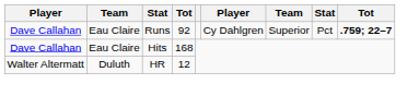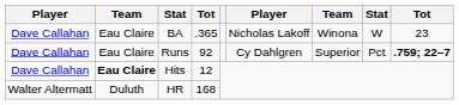+ row: Dave Callahan | Eau Claire | BA | .365 | Nicholas Lakoff | Winona | W | 23
Hits | column 2: normal -> bold
Hits | column 4: 168 -> 12
HR | column 4: 12 -> 168
